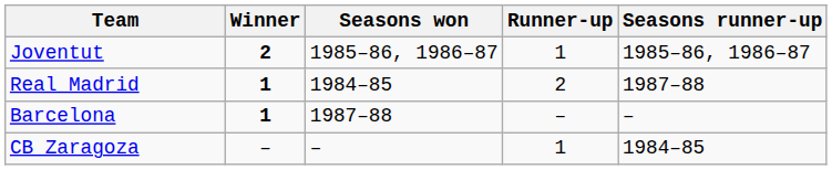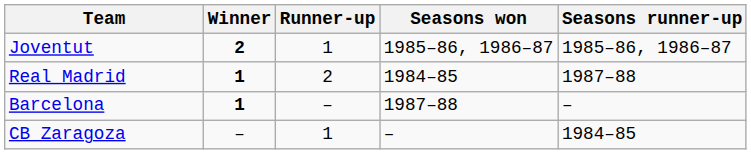columns swapped: Runner-up <-> Seasons won
